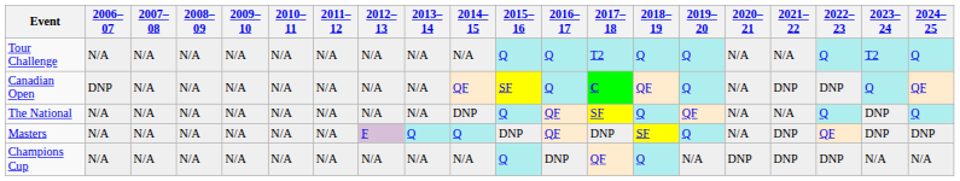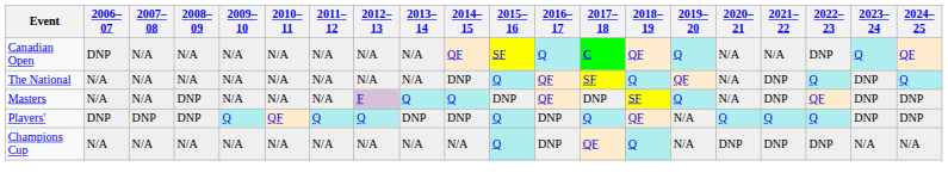- row: Tour Challenge | N/A | N/A | N/A | N/A | N/A | N/A | N/A | N/A | N/A | Q | Q | T2 | Q | Q | N/A | N/A | Q | T2 | Q
Canadian Open | 2021–22: DNP -> N/A
The National | 2021–22: N/A -> DNP
Masters | 2008–09: N/A -> DNP
+ row: Players' | DNP | DNP | DNP | Q | QF | Q | Q | DNP | DNP | Q | DNP | Q | QF | N/A | Q | Q | Q | DNP | DNP
